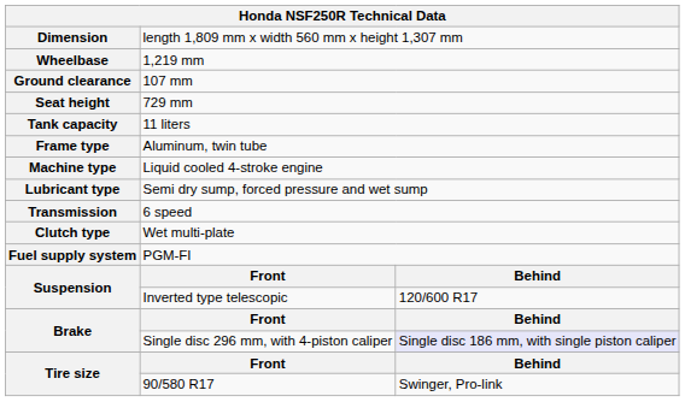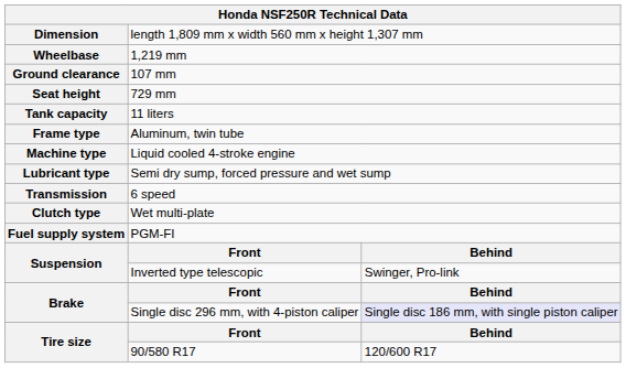Suspension / Inverted type telescopic | column 3: 120/600 R17 -> Swinger, Pro-link
Tire size / 90/580 R17 | column 3: Swinger, Pro-link -> 120/600 R17
